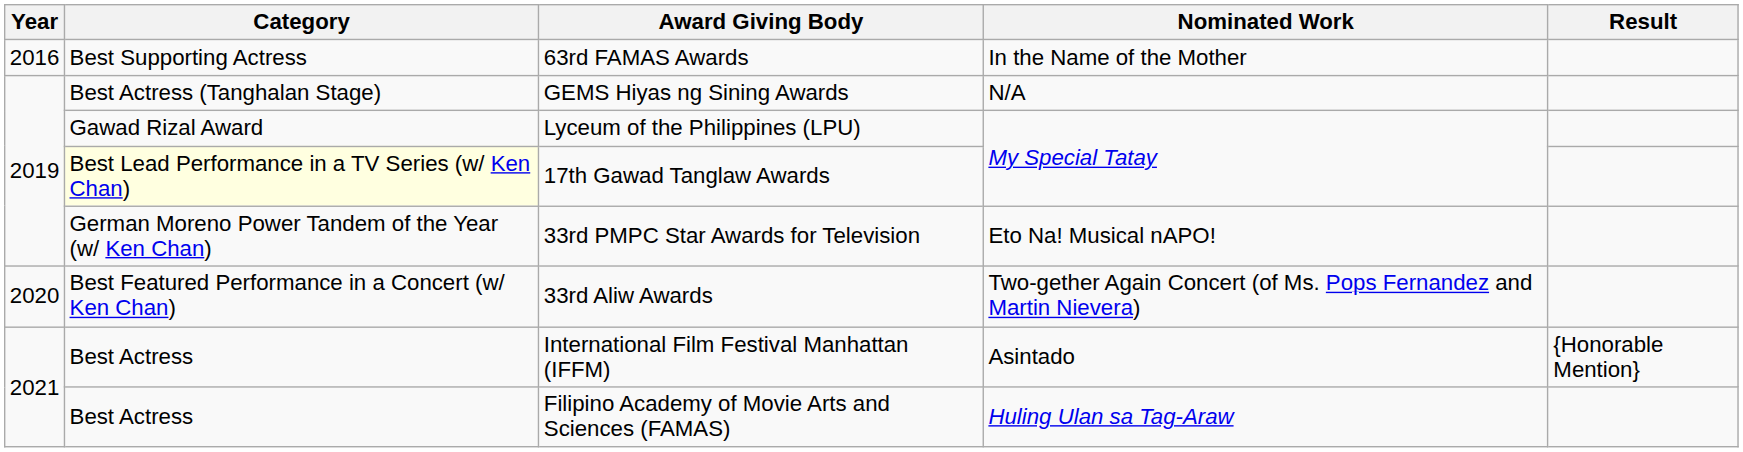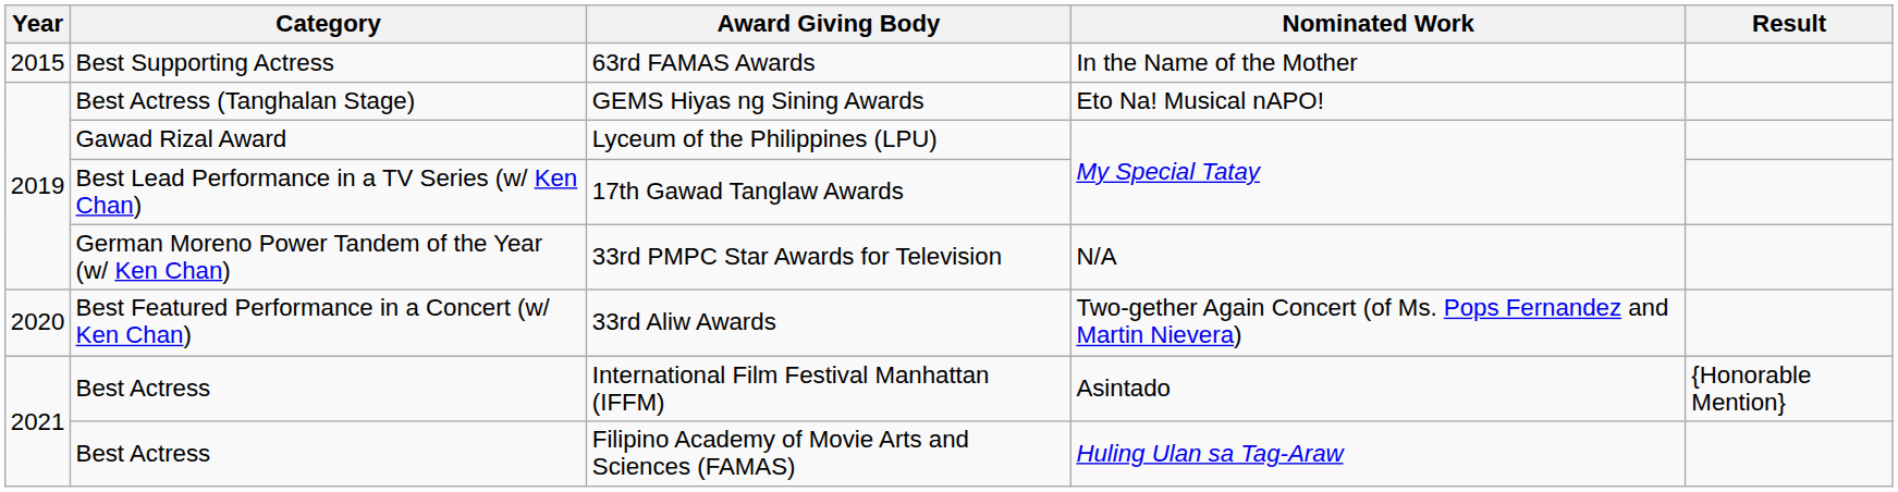63rd FAMAS Awards | Year: 2016 -> 2015
GEMS Hiyas ng Sining Awards | Nominated Work: N/A -> Eto Na! Musical nAPO!
17th Gawad Tanglaw Awards | Category: lightyellow background -> no background
33rd PMPC Star Awards for Television | Nominated Work: Eto Na! Musical nAPO! -> N/A
